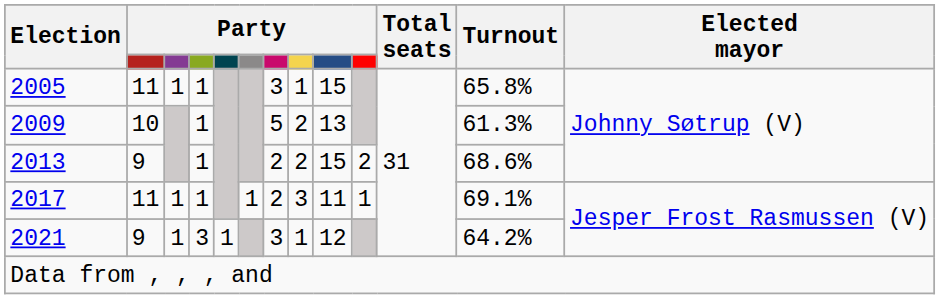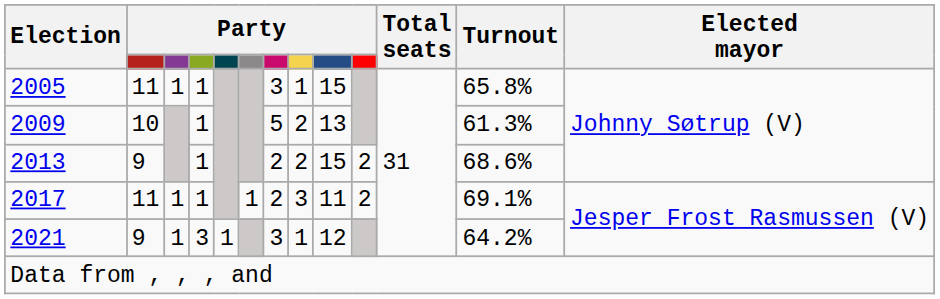2017 | column 10: 1 -> 2
